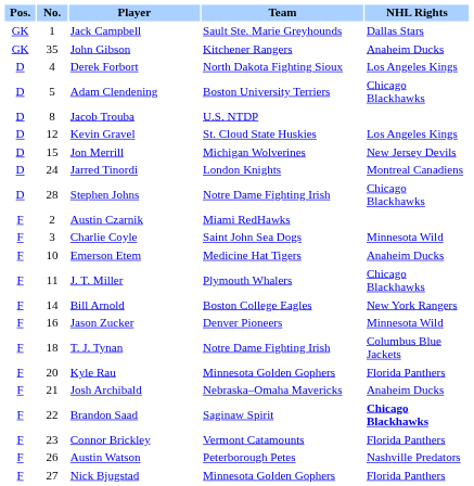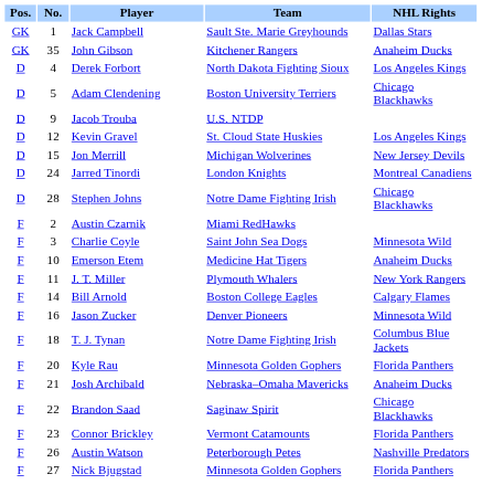Jacob Trouba | No.: 8 -> 9
J. T. Miller | NHL Rights: Chicago Blackhawks -> New York Rangers
Bill Arnold | NHL Rights: New York Rangers -> Calgary Flames
Brandon Saad | NHL Rights: bold -> normal
